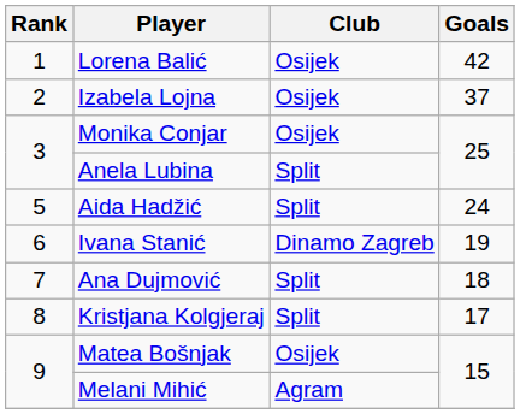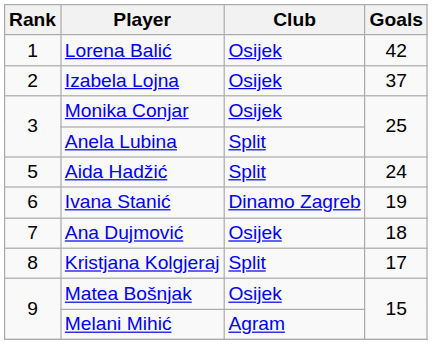Ana Dujmović | Club: Split -> Osijek
